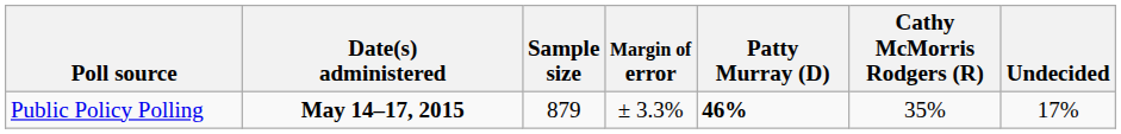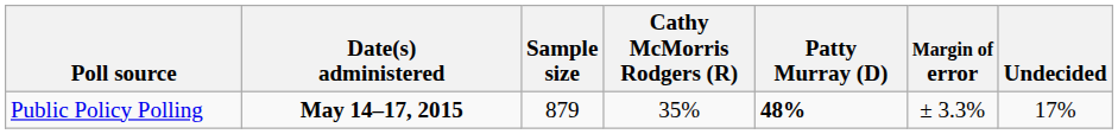columns swapped: Margin of error <-> Cathy McMorris Rodgers (R)
Public Policy Polling | Patty Murray (D): 46% -> 48%
